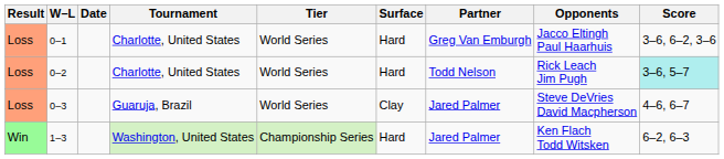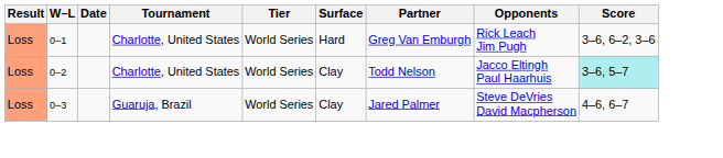0–1 | Opponents: Jacco Eltingh Paul Haarhuis -> Rick Leach Jim Pugh
0–2 | Surface: Hard -> Clay
0–2 | Opponents: Rick Leach Jim Pugh -> Jacco Eltingh Paul Haarhuis
- row: Win | 1–3 | Washington, United States | Championship Series | Hard | Jared Palmer | Ken Flach Todd Witsken | 6–2, 6–3
